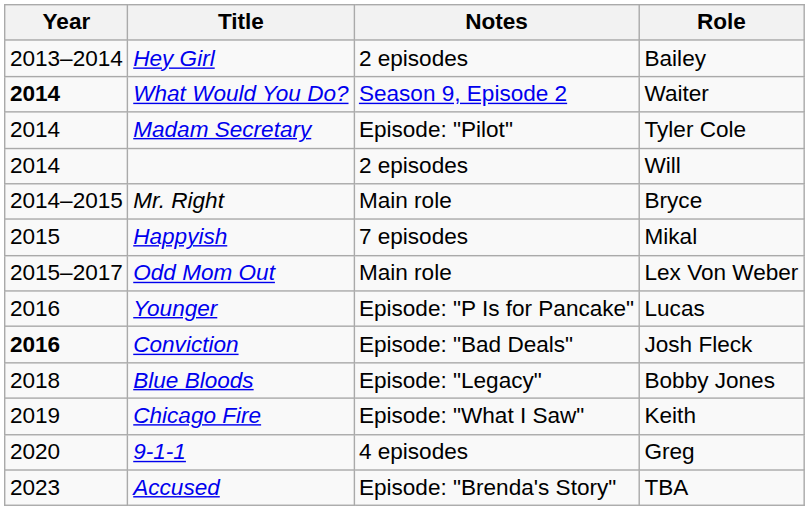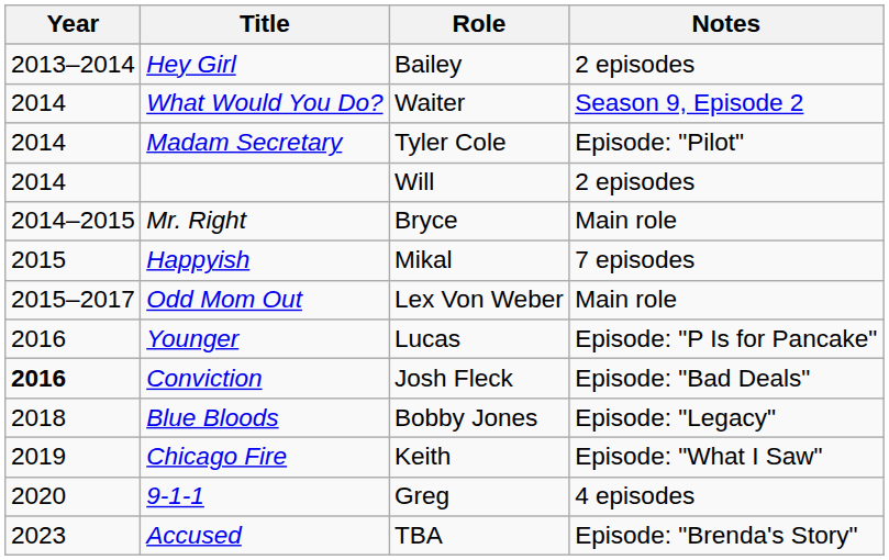columns swapped: Role <-> Notes
What Would You Do? | Year: bold -> normal
